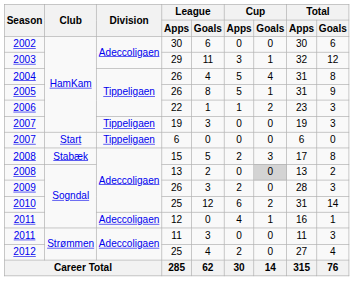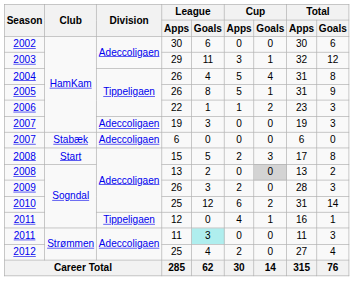2007 / 19 | Division: Tippeligaen -> Adeccoligaen
2007 / 6 | Club: Start -> Stabæk
2007 / 6 | Division: Tippeligaen -> Adeccoligaen
2008 / 15 | Club: Stabæk -> Start
2011 / 12 | Division: Adeccoligaen -> Tippeligaen
2011 / 11 | League / Goals: no background -> paleturquoise background
